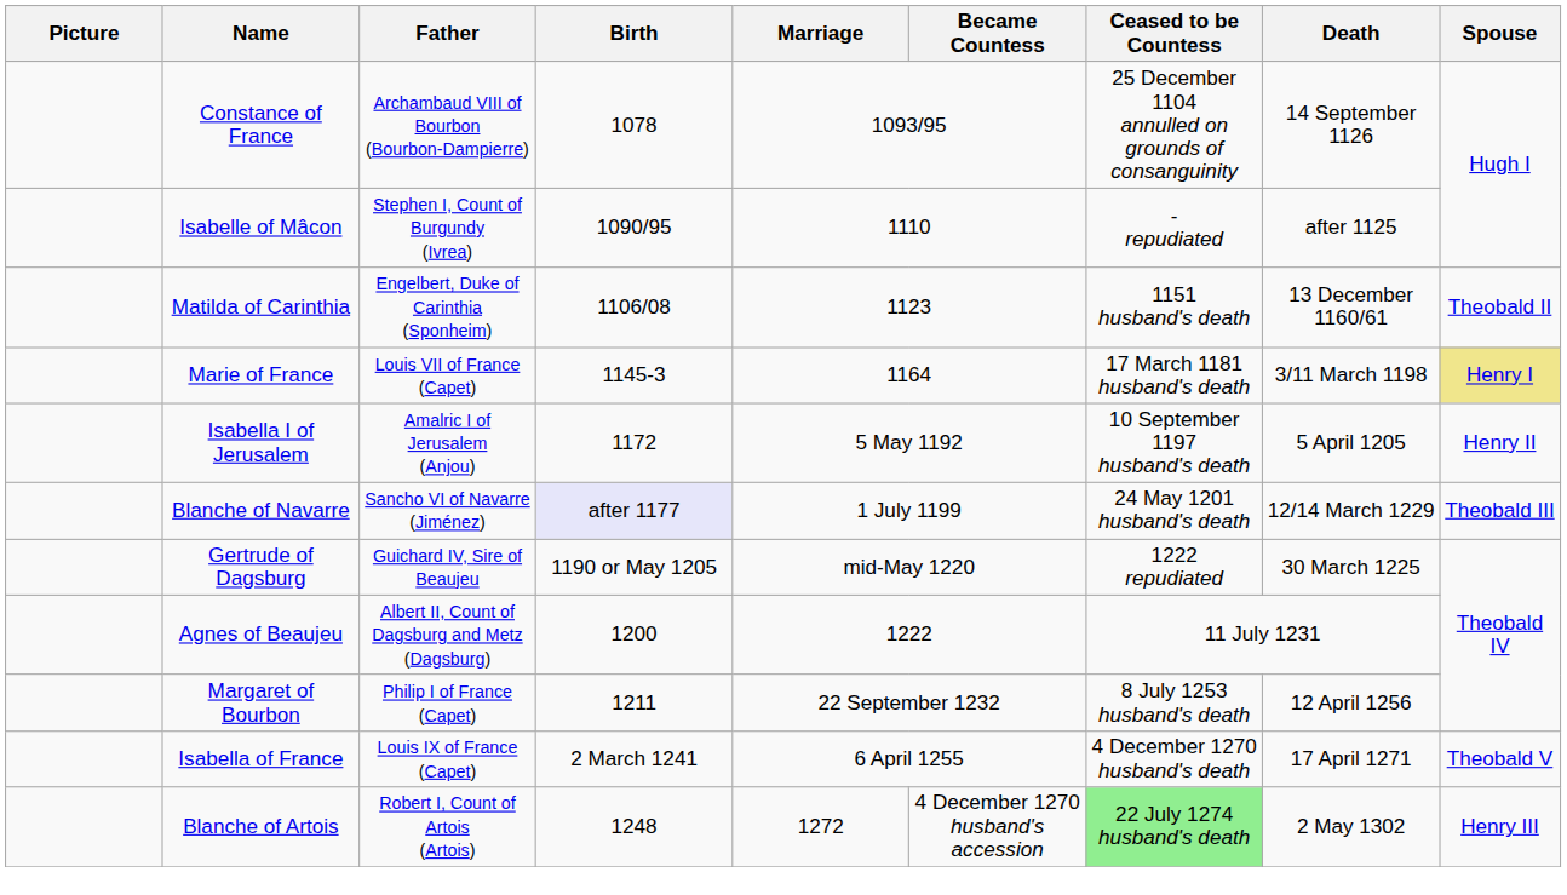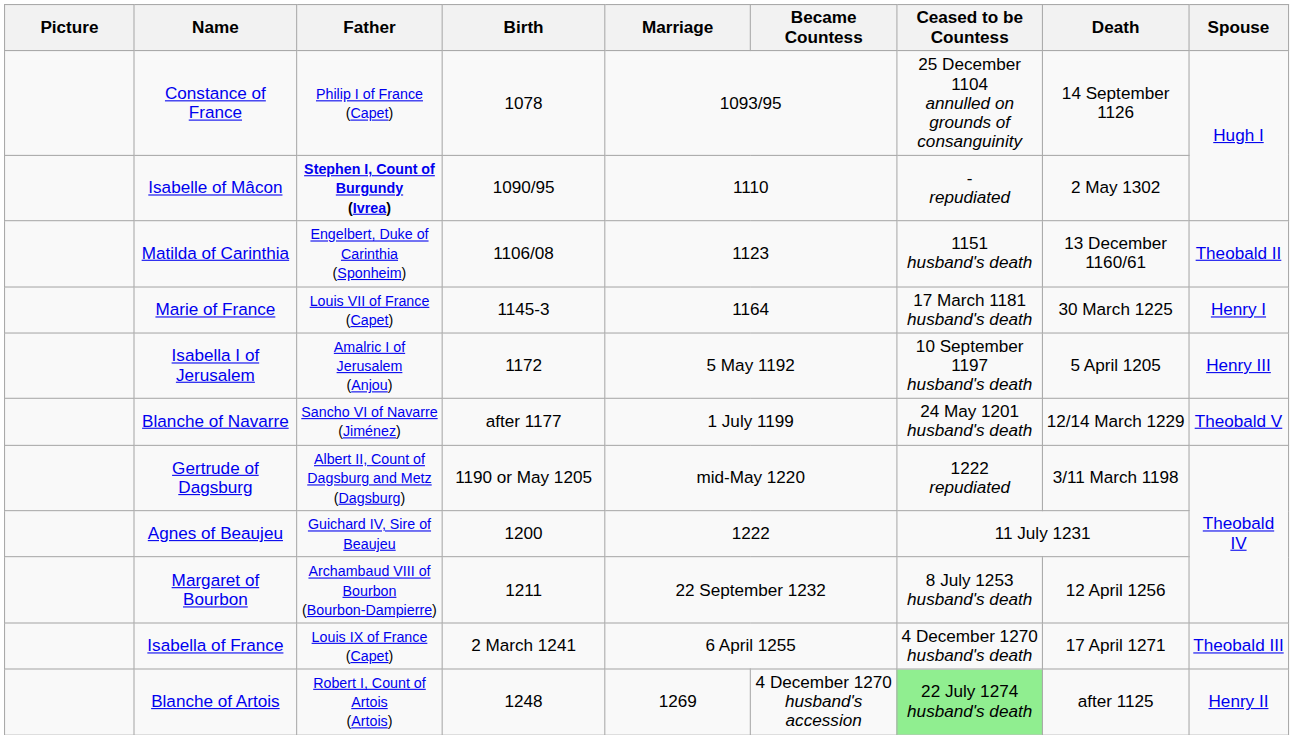Constance of France | Father: Archambaud VIII of Bourbon (Bourbon-Dampierre) -> Philip I of France (Capet)
Isabelle of Mâcon | Father: normal -> bold
Isabelle of Mâcon | Death: after 1125 -> 2 May 1302
Marie of France | Death: 3/11 March 1198 -> 30 March 1225
Marie of France | Spouse: khaki background -> no background
Isabella I of Jerusalem | Spouse: Henry II -> Henry III
Blanche of Navarre | Birth: lavender background -> no background
Blanche of Navarre | Spouse: Theobald III -> Theobald V
Gertrude of Dagsburg | Father: Guichard IV, Sire of Beaujeu -> Albert II, Count of Dagsburg and Metz (Dagsburg)
Gertrude of Dagsburg | Death: 30 March 1225 -> 3/11 March 1198
Agnes of Beaujeu | Father: Albert II, Count of Dagsburg and Metz (Dagsburg) -> Guichard IV, Sire of Beaujeu
Margaret of Bourbon | Father: Philip I of France (Capet) -> Archambaud VIII of Bourbon (Bourbon-Dampierre)
Isabella of France | Spouse: Theobald V -> Theobald III
Blanche of Artois | Marriage: 1272 -> 1269
Blanche of Artois | Death: 2 May 1302 -> after 1125
Blanche of Artois | Spouse: Henry III -> Henry II
